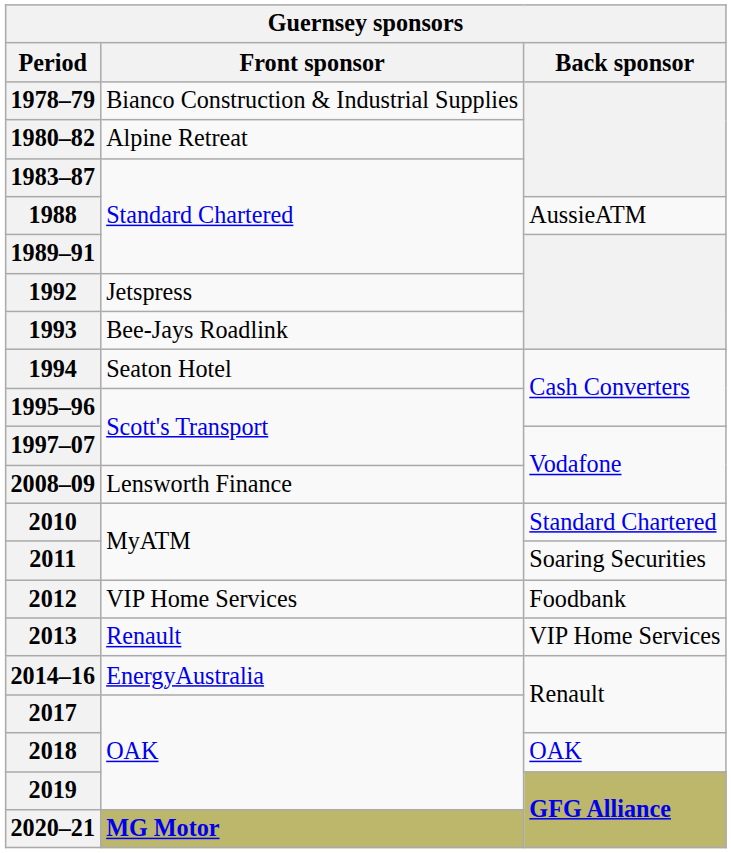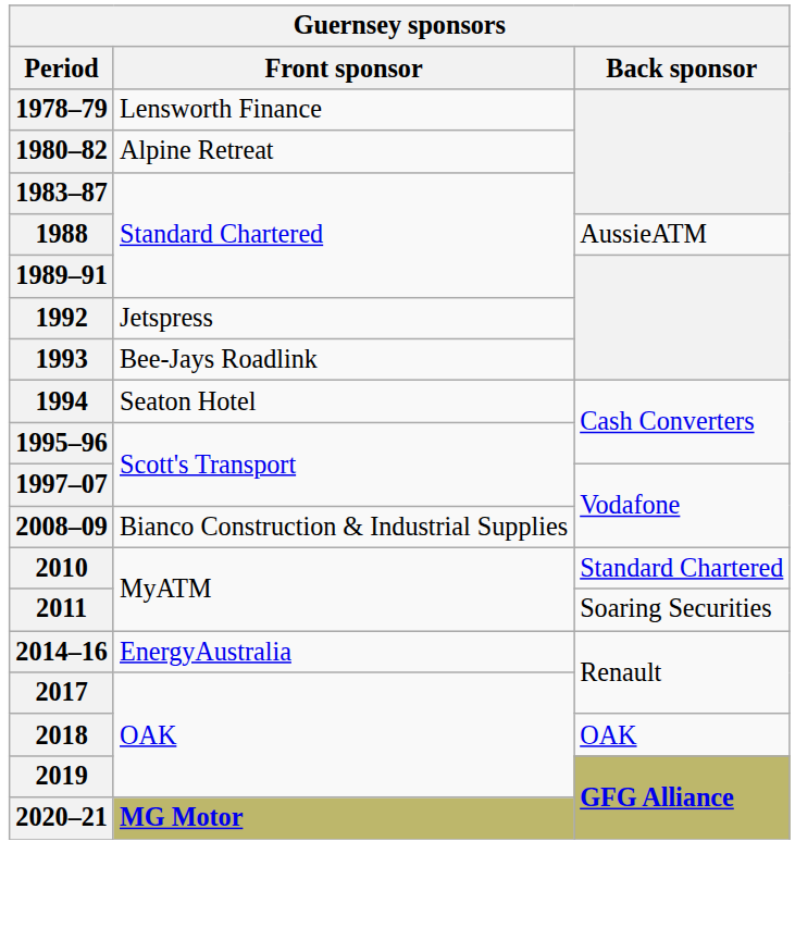1978–79 | Front sponsor: Bianco Construction & Industrial Supplies -> Lensworth Finance
2008–09 | Front sponsor: Lensworth Finance -> Bianco Construction & Industrial Supplies
- row: 2012 | VIP Home Services | Foodbank
- row: 2013 | Renault | VIP Home Services
